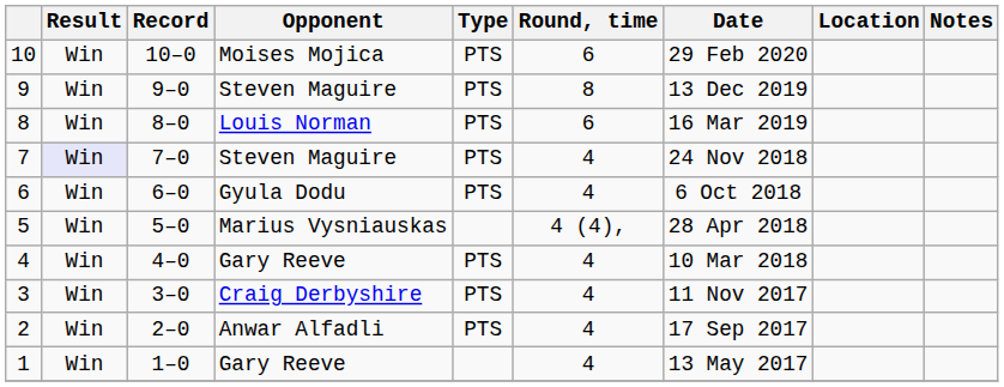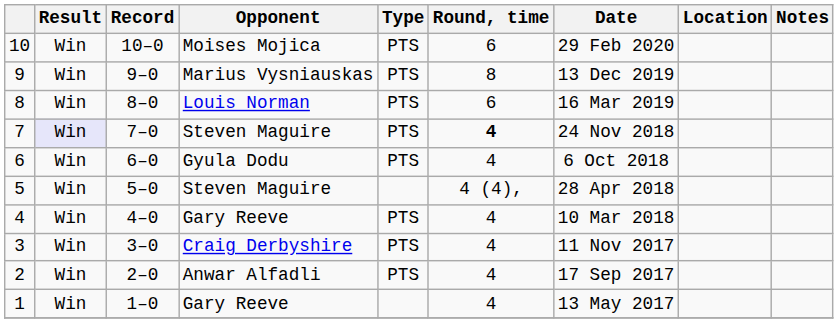9 | Opponent: Steven Maguire -> Marius Vysniauskas
7 | Round, time: normal -> bold
5 | Opponent: Marius Vysniauskas -> Steven Maguire
